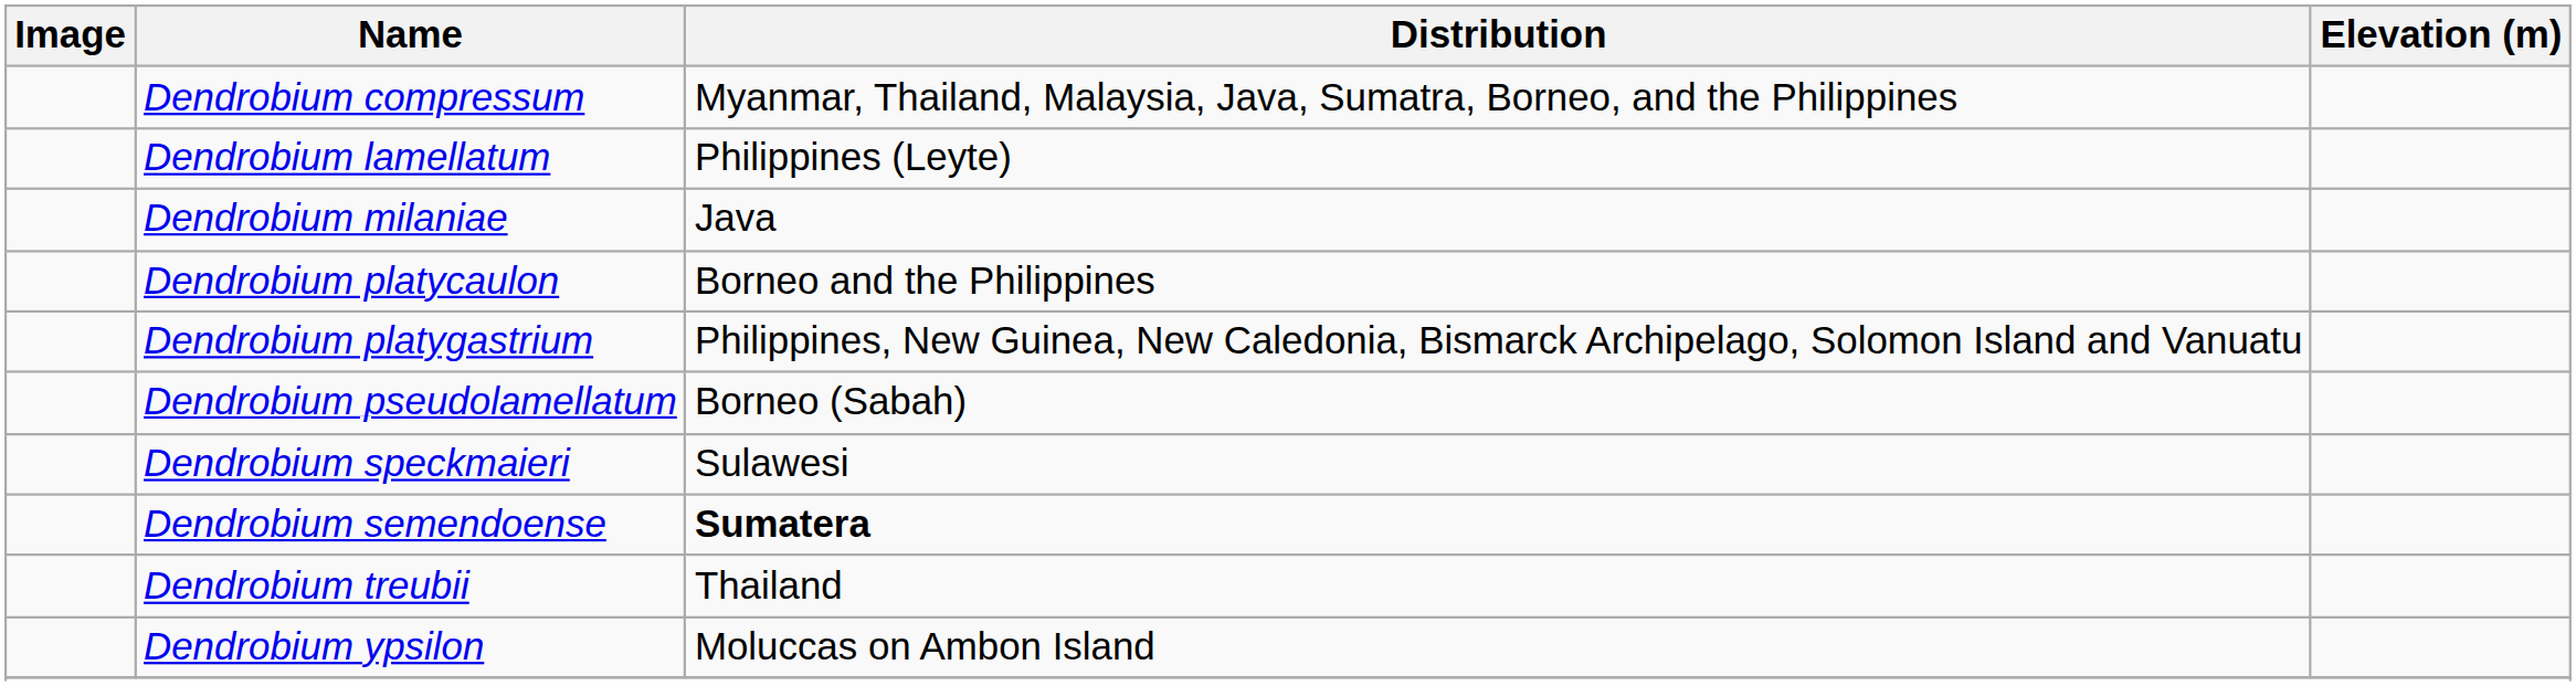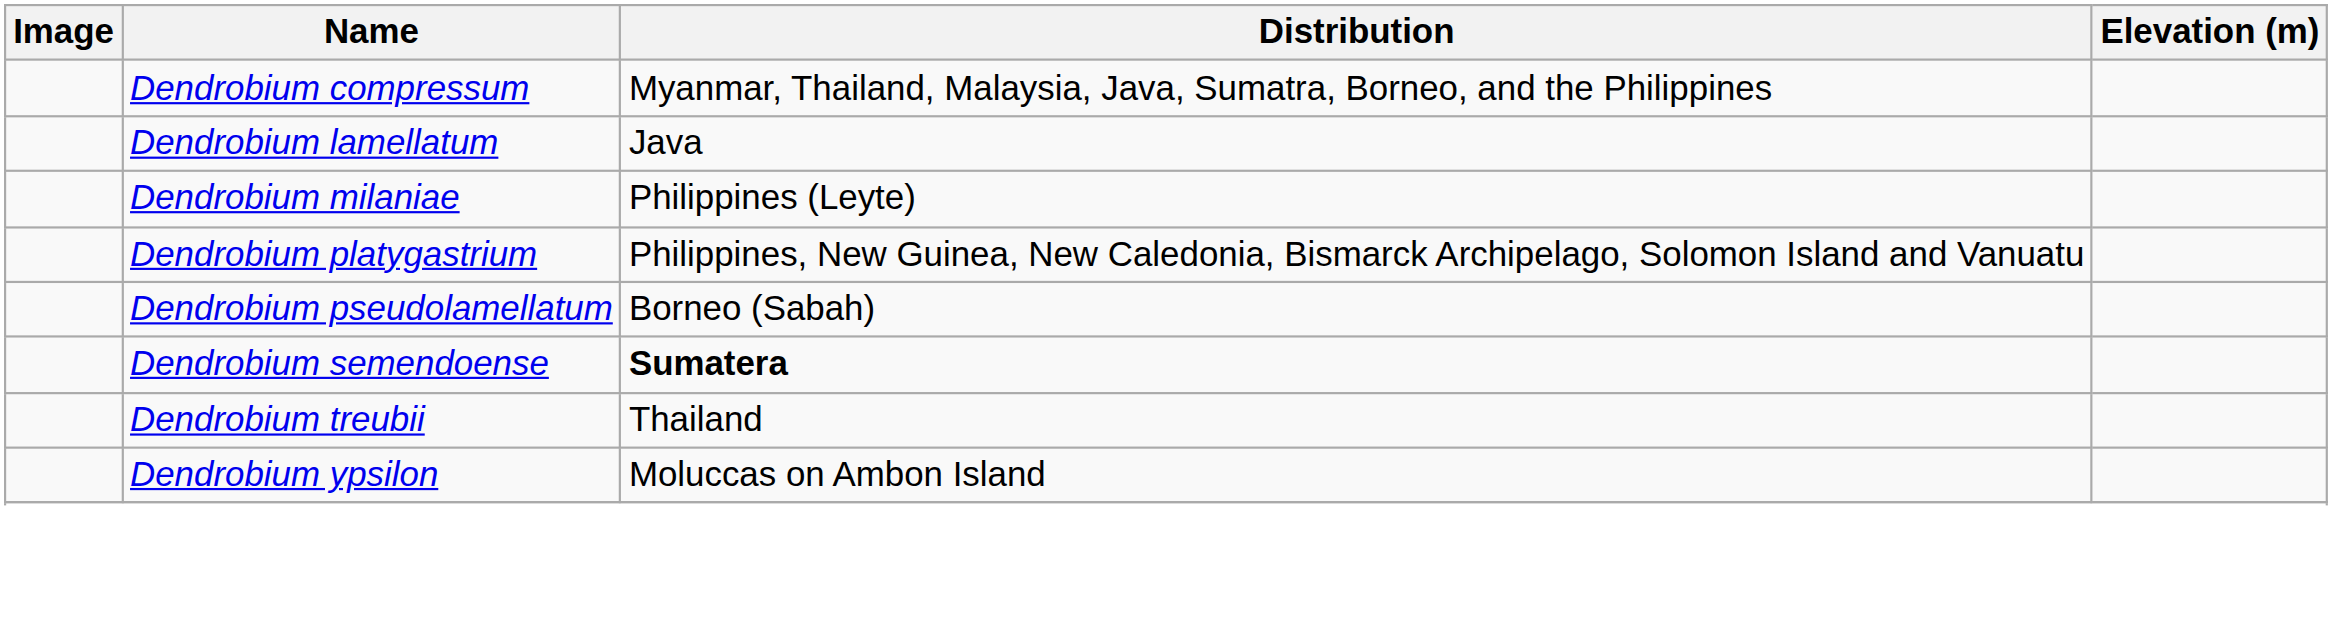Dendrobium lamellatum | Distribution: Philippines (Leyte) -> Java
Dendrobium milaniae | Distribution: Java -> Philippines (Leyte)
- row: Dendrobium platycaulon | Borneo and the Philippines
- row: Dendrobium speckmaieri | Sulawesi
